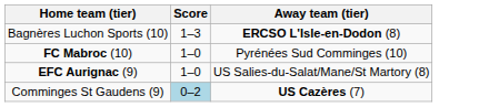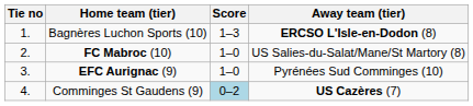+ column: Tie no | 1. | 2. | 3. | 4.
FC Mabroc (10) | Away team (tier): Pyrénées Sud Comminges (10) -> US Salies-du-Salat/Mane/St Martory (8)
EFC Aurignac (9) | Away team (tier): US Salies-du-Salat/Mane/St Martory (8) -> Pyrénées Sud Comminges (10)
